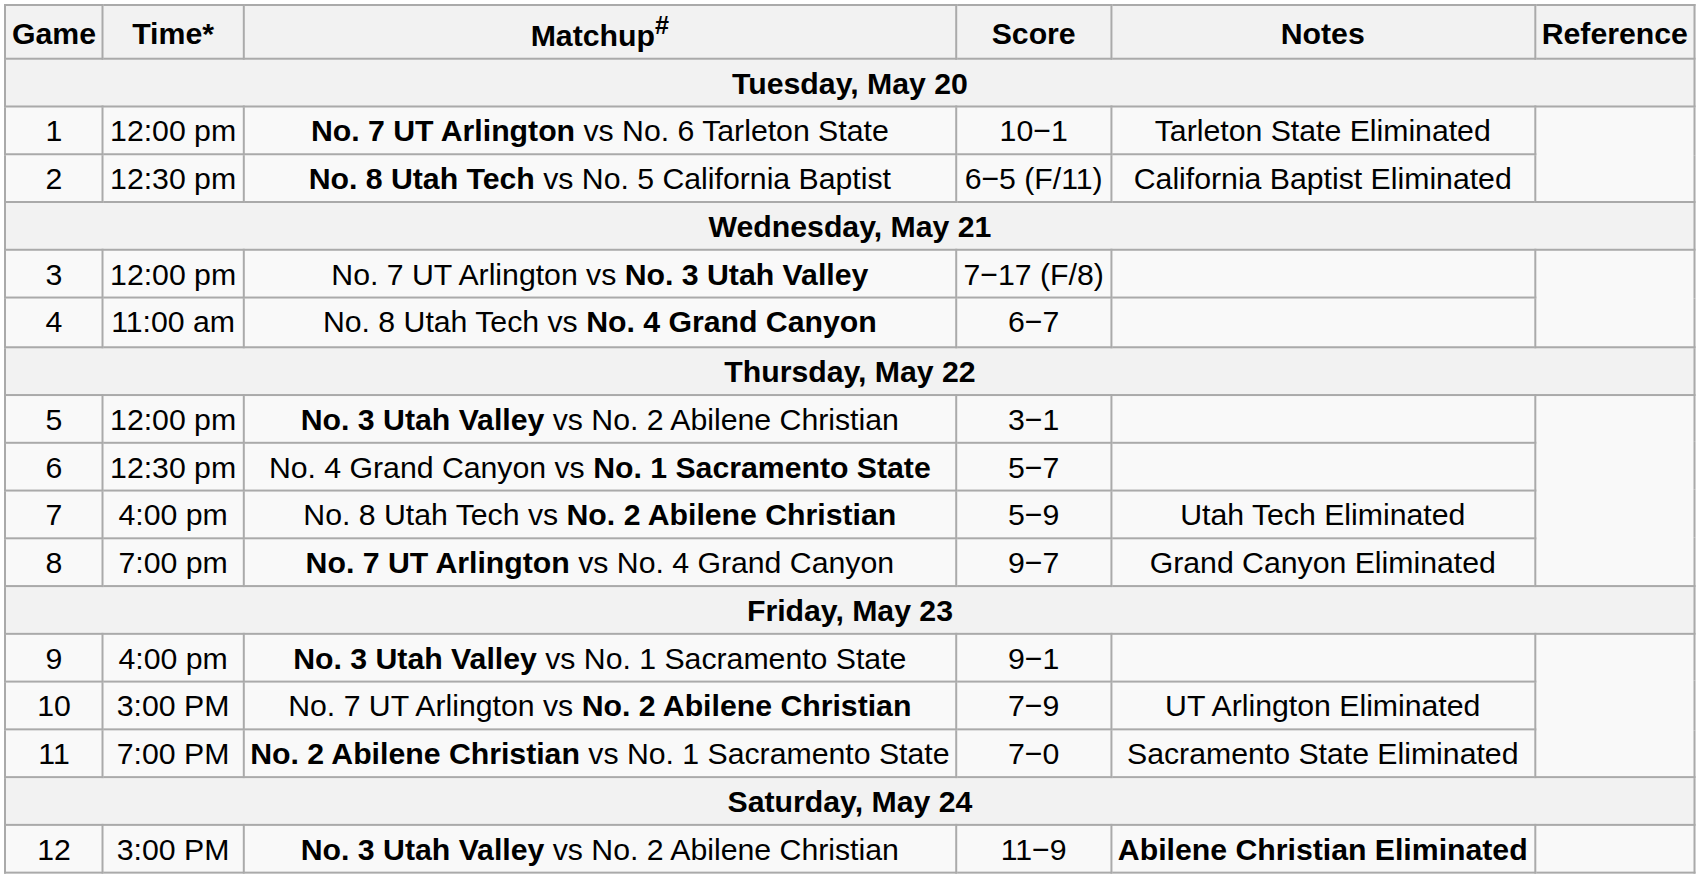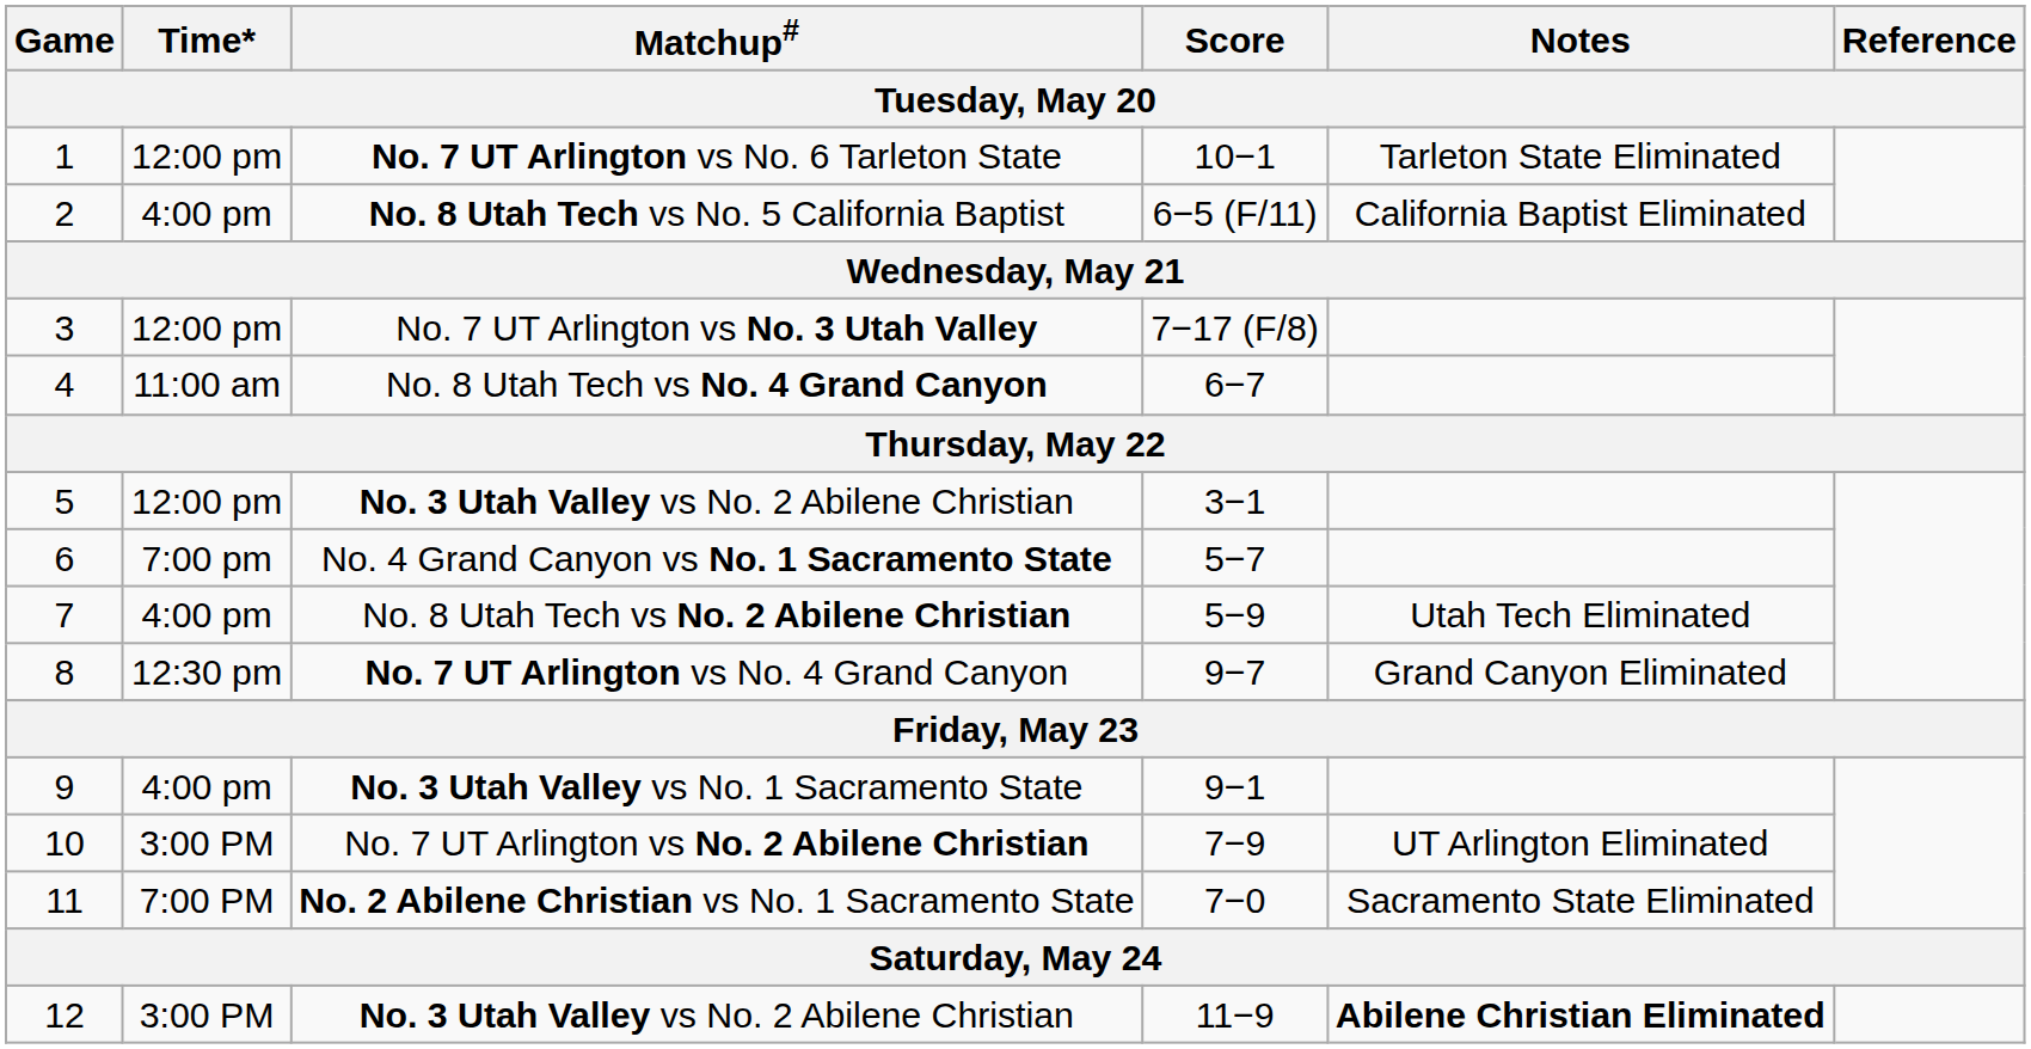No. 8 Utah Tech vs No. 5 California Baptist | Time*: 12:30 pm -> 4:00 pm
No. 4 Grand Canyon vs No. 1 Sacramento State | Time*: 12:30 pm -> 7:00 pm
No. 7 UT Arlington vs No. 4 Grand Canyon | Time*: 7:00 pm -> 12:30 pm
